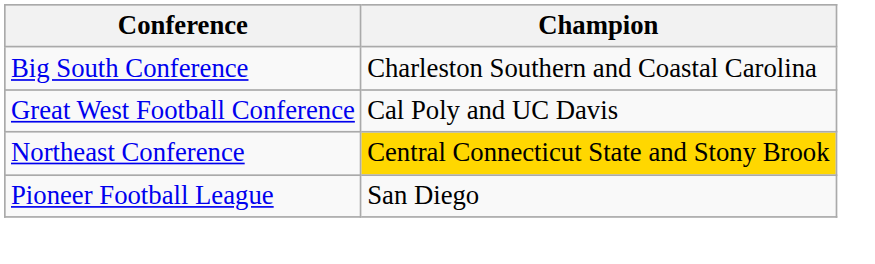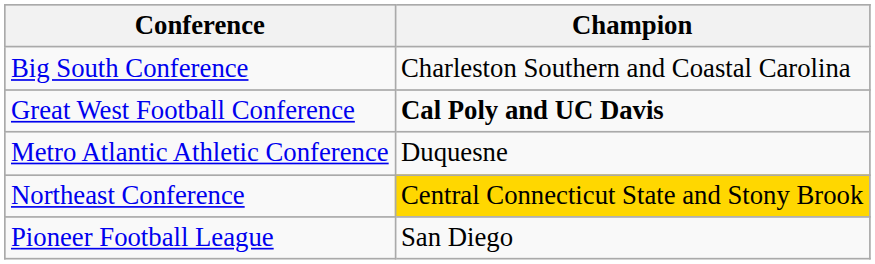Great West Football Conference | Champion: normal -> bold
+ row: Metro Atlantic Athletic Conference | Duquesne
